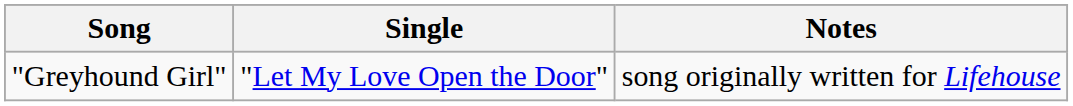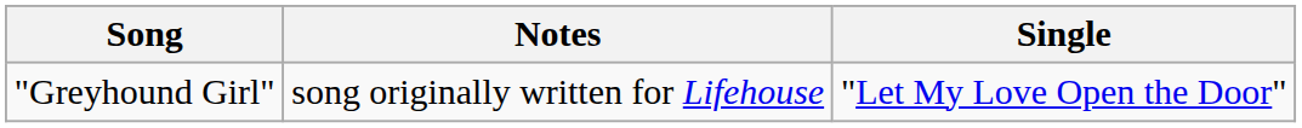columns swapped: Single <-> Notes
